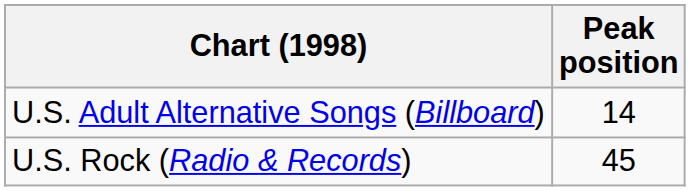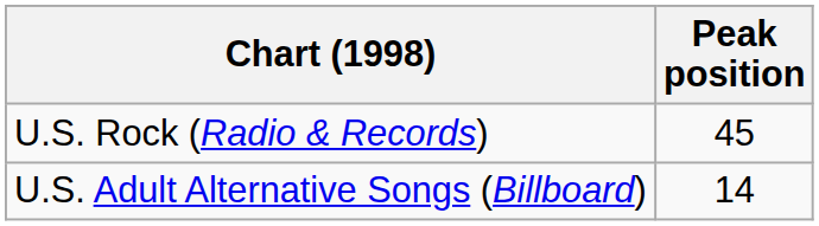rows swapped: U.S. Adult Alternative Songs (Billboard) <-> U.S. Rock (Radio & Records)
